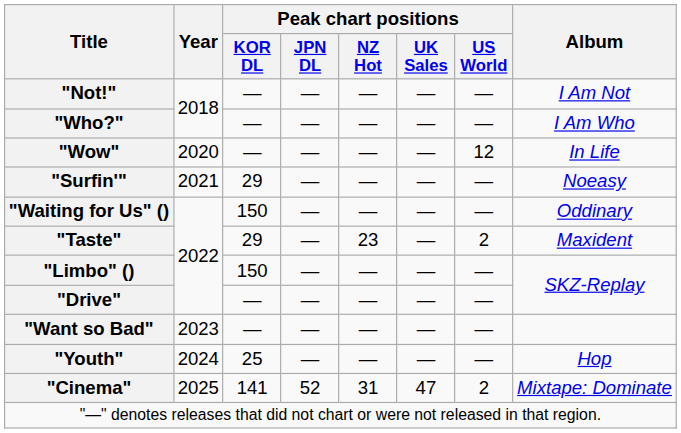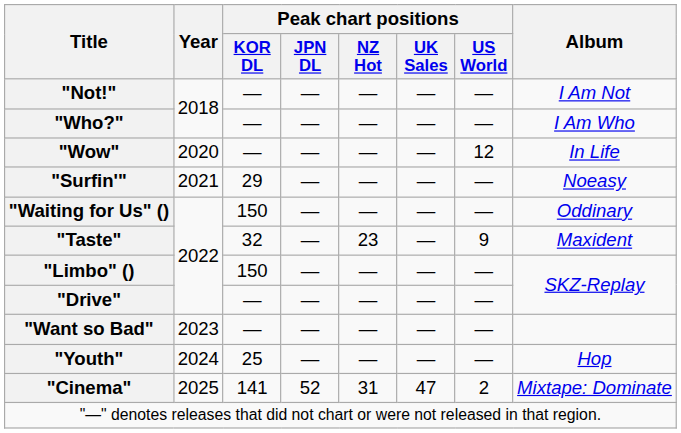"Taste" | Peak chart positions / KOR DL: 29 -> 32
"Taste" | Peak chart positions / US World: 2 -> 9
